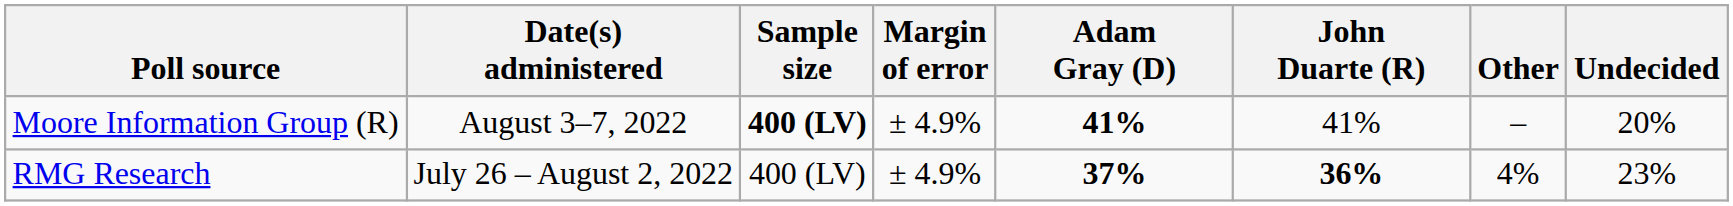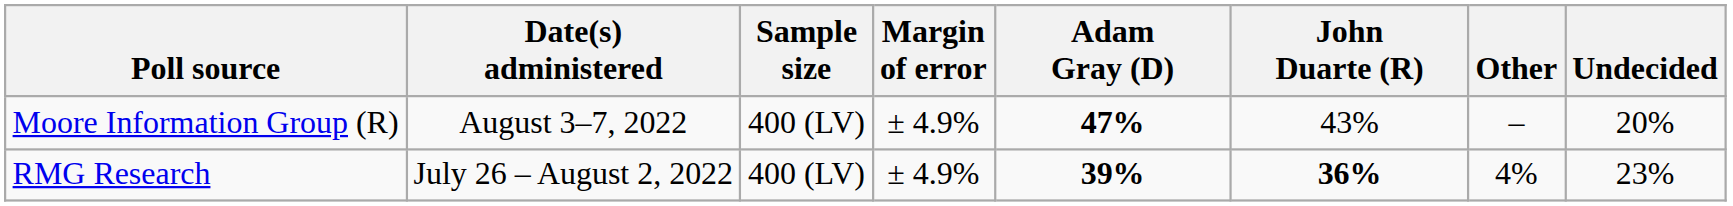Moore Information Group (R) | Sample size: bold -> normal
Moore Information Group (R) | Adam Gray (D): 41% -> 47%
Moore Information Group (R) | John Duarte (R): 41% -> 43%
RMG Research | Adam Gray (D): 37% -> 39%
